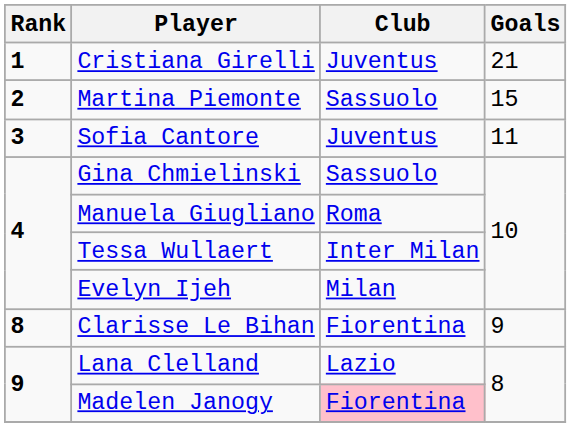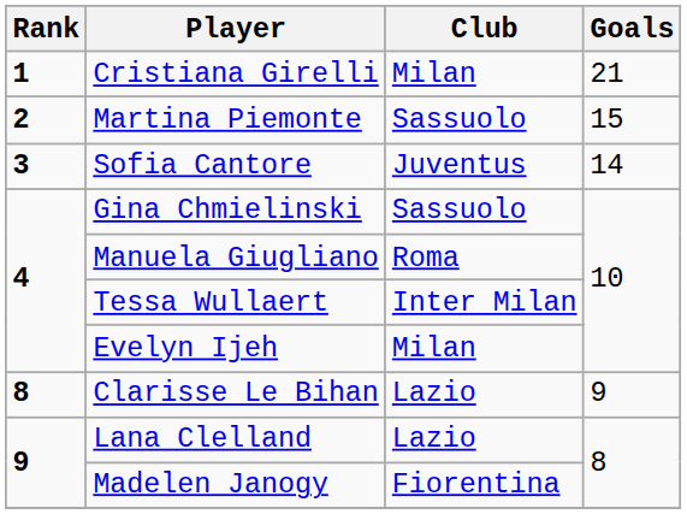Cristiana Girelli | Club: Juventus -> Milan
Sofia Cantore | Goals: 11 -> 14
Clarisse Le Bihan | Club: Fiorentina -> Lazio
Madelen Janogy | Club: pink background -> no background
